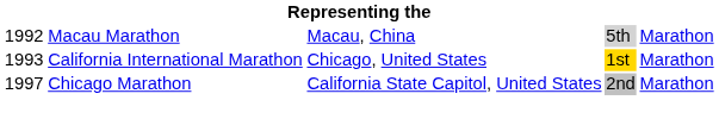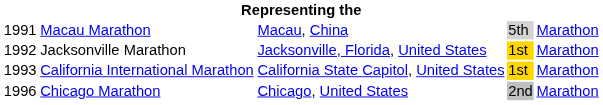Macau Marathon | column 1: 1992 -> 1991
+ row: 1992 | Jacksonville Marathon | Jacksonville, Florida, United States | 1st | Marathon
California International Marathon | column 3: Chicago, United States -> California State Capitol, United States
Chicago Marathon | column 1: 1997 -> 1996
Chicago Marathon | column 3: California State Capitol, United States -> Chicago, United States
